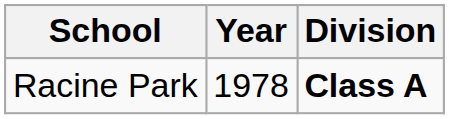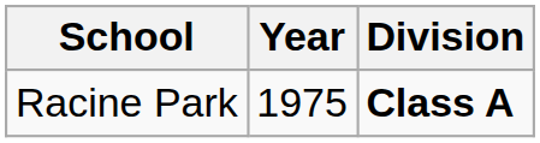Racine Park | Year: 1978 -> 1975
